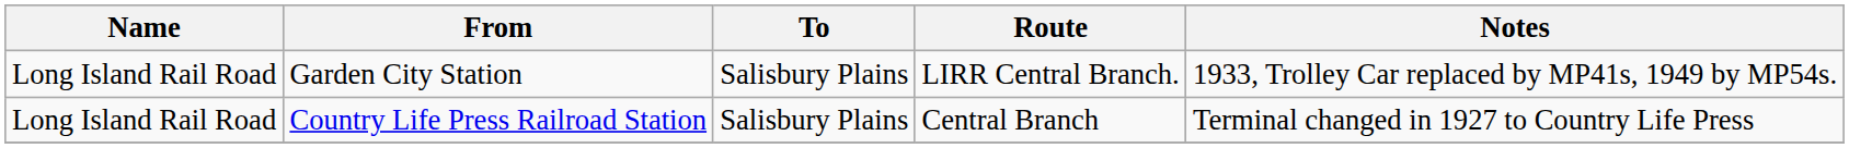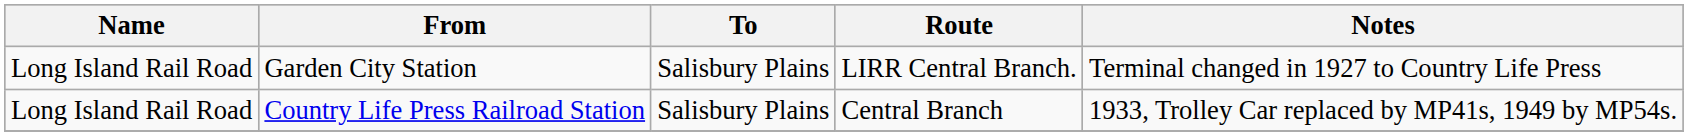Garden City Station | Notes: 1933, Trolley Car replaced by MP41s, 1949 by MP54s. -> Terminal changed in 1927 to Country Life Press
Country Life Press Railroad Station | Notes: Terminal changed in 1927 to Country Life Press -> 1933, Trolley Car replaced by MP41s, 1949 by MP54s.
